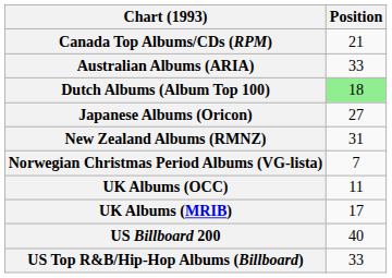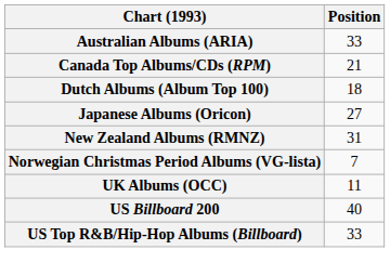rows swapped: Australian Albums (ARIA) <-> Canada Top Albums/CDs (RPM)
Dutch Albums (Album Top 100) | Position: lightgreen background -> no background
- row: UK Albums (MRIB) | 17
